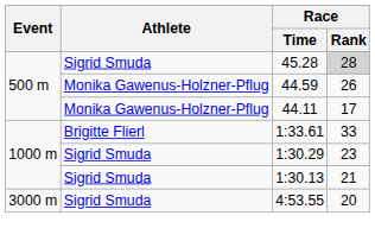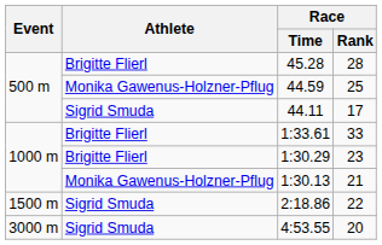45.28 | Athlete: Sigrid Smuda -> Brigitte Flierl
45.28 | Race / Rank: lightgrey background -> no background
44.59 | Race / Rank: 26 -> 25
44.11 | Athlete: Monika Gawenus-Holzner-Pflug -> Sigrid Smuda
1:30.29 | Athlete: Sigrid Smuda -> Brigitte Flierl
1:30.13 | Athlete: Sigrid Smuda -> Monika Gawenus-Holzner-Pflug
+ row: 1500 m | Sigrid Smuda | 2:18.86 | 22
